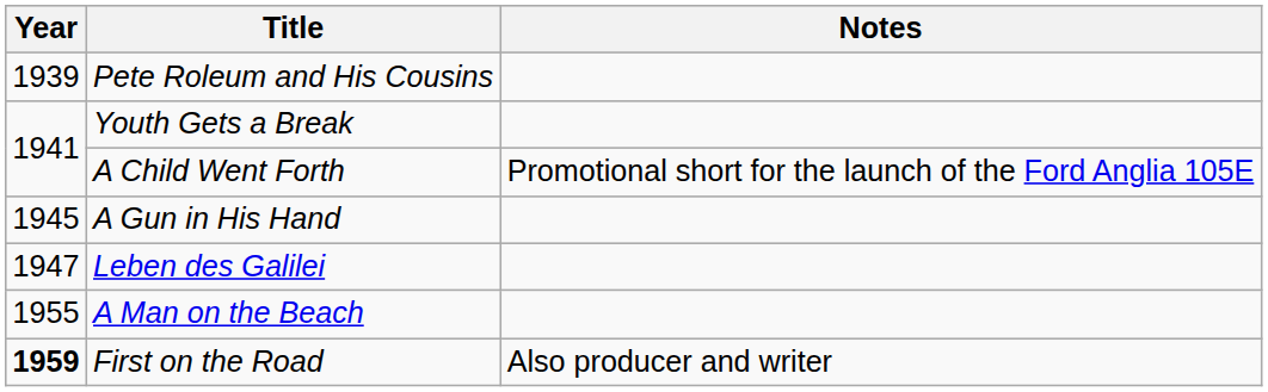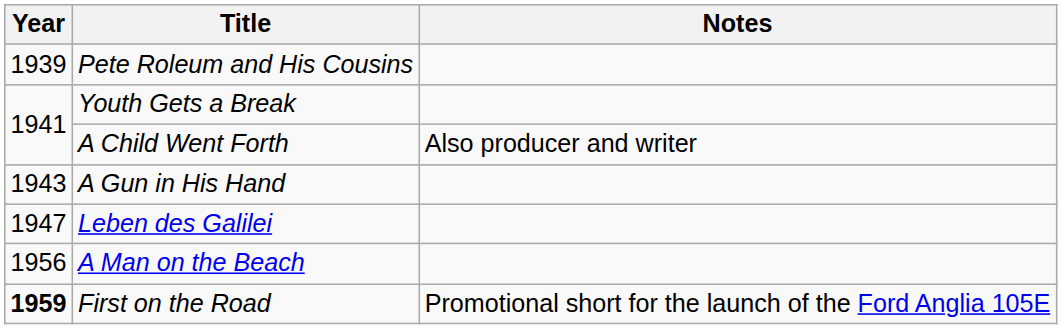A Child Went Forth | Notes: Promotional short for the launch of the Ford Anglia 105E -> Also producer and writer
A Gun in His Hand | Year: 1945 -> 1943
A Man on the Beach | Year: 1955 -> 1956
First on the Road | Notes: Also producer and writer -> Promotional short for the launch of the Ford Anglia 105E
